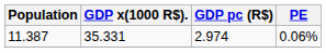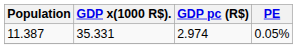11.387 | PE: 0.06% -> 0.05%
